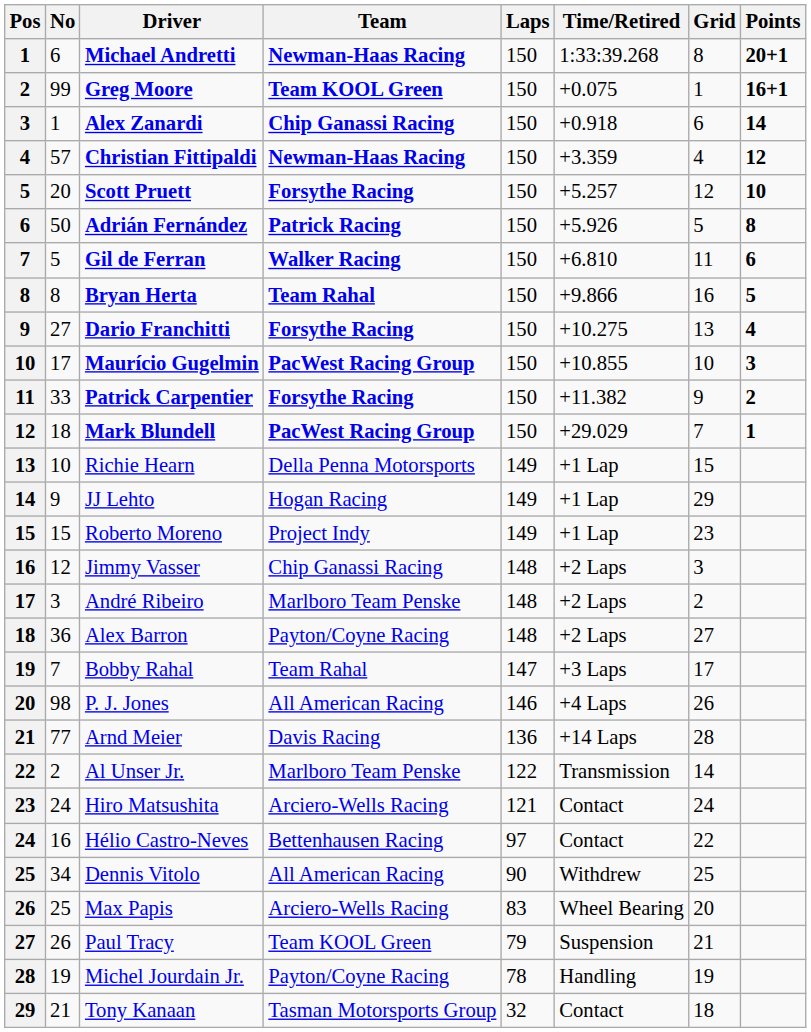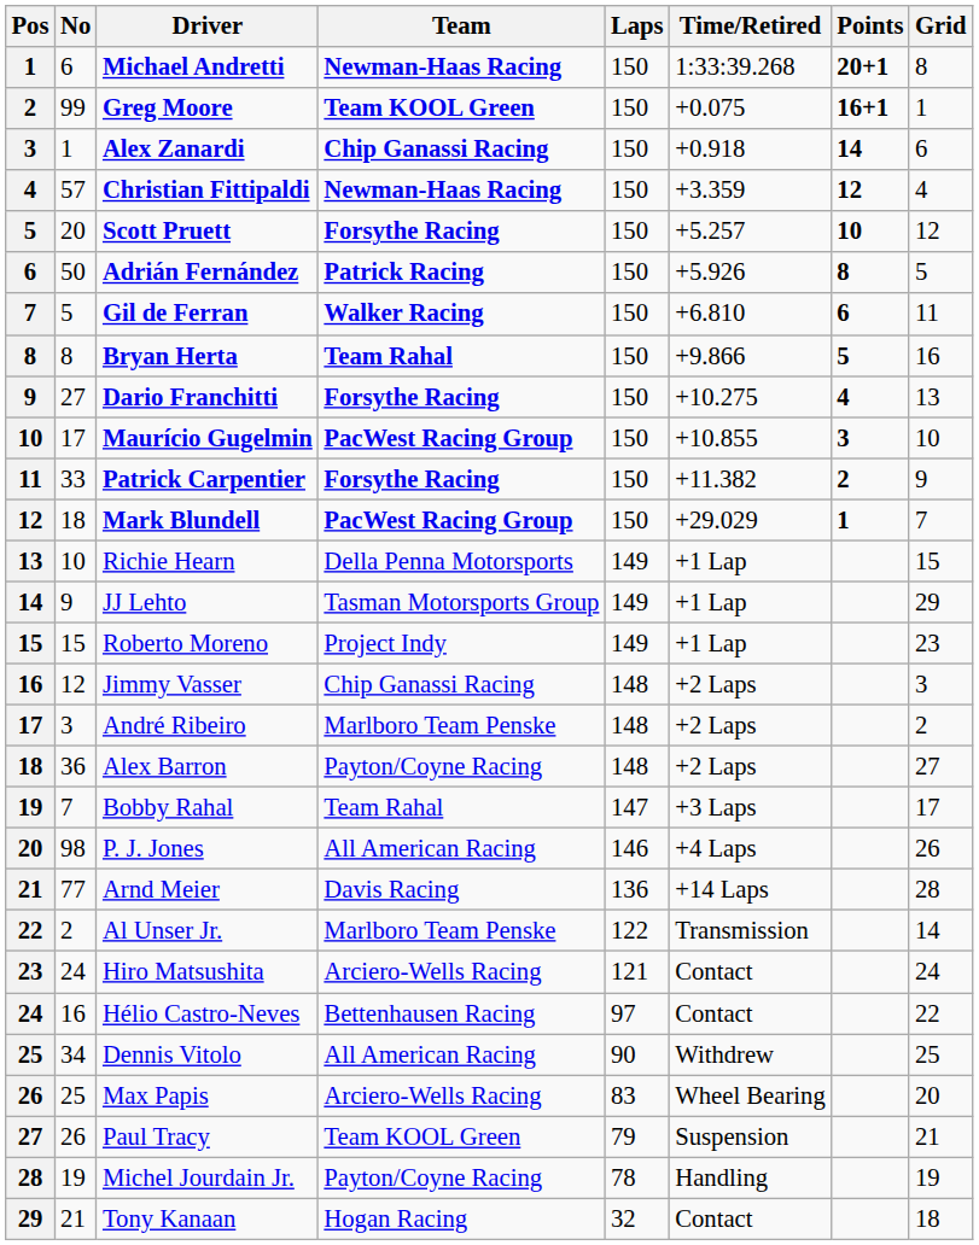columns swapped: Grid <-> Points
JJ Lehto | Team: Hogan Racing -> Tasman Motorsports Group
Tony Kanaan | Team: Tasman Motorsports Group -> Hogan Racing
